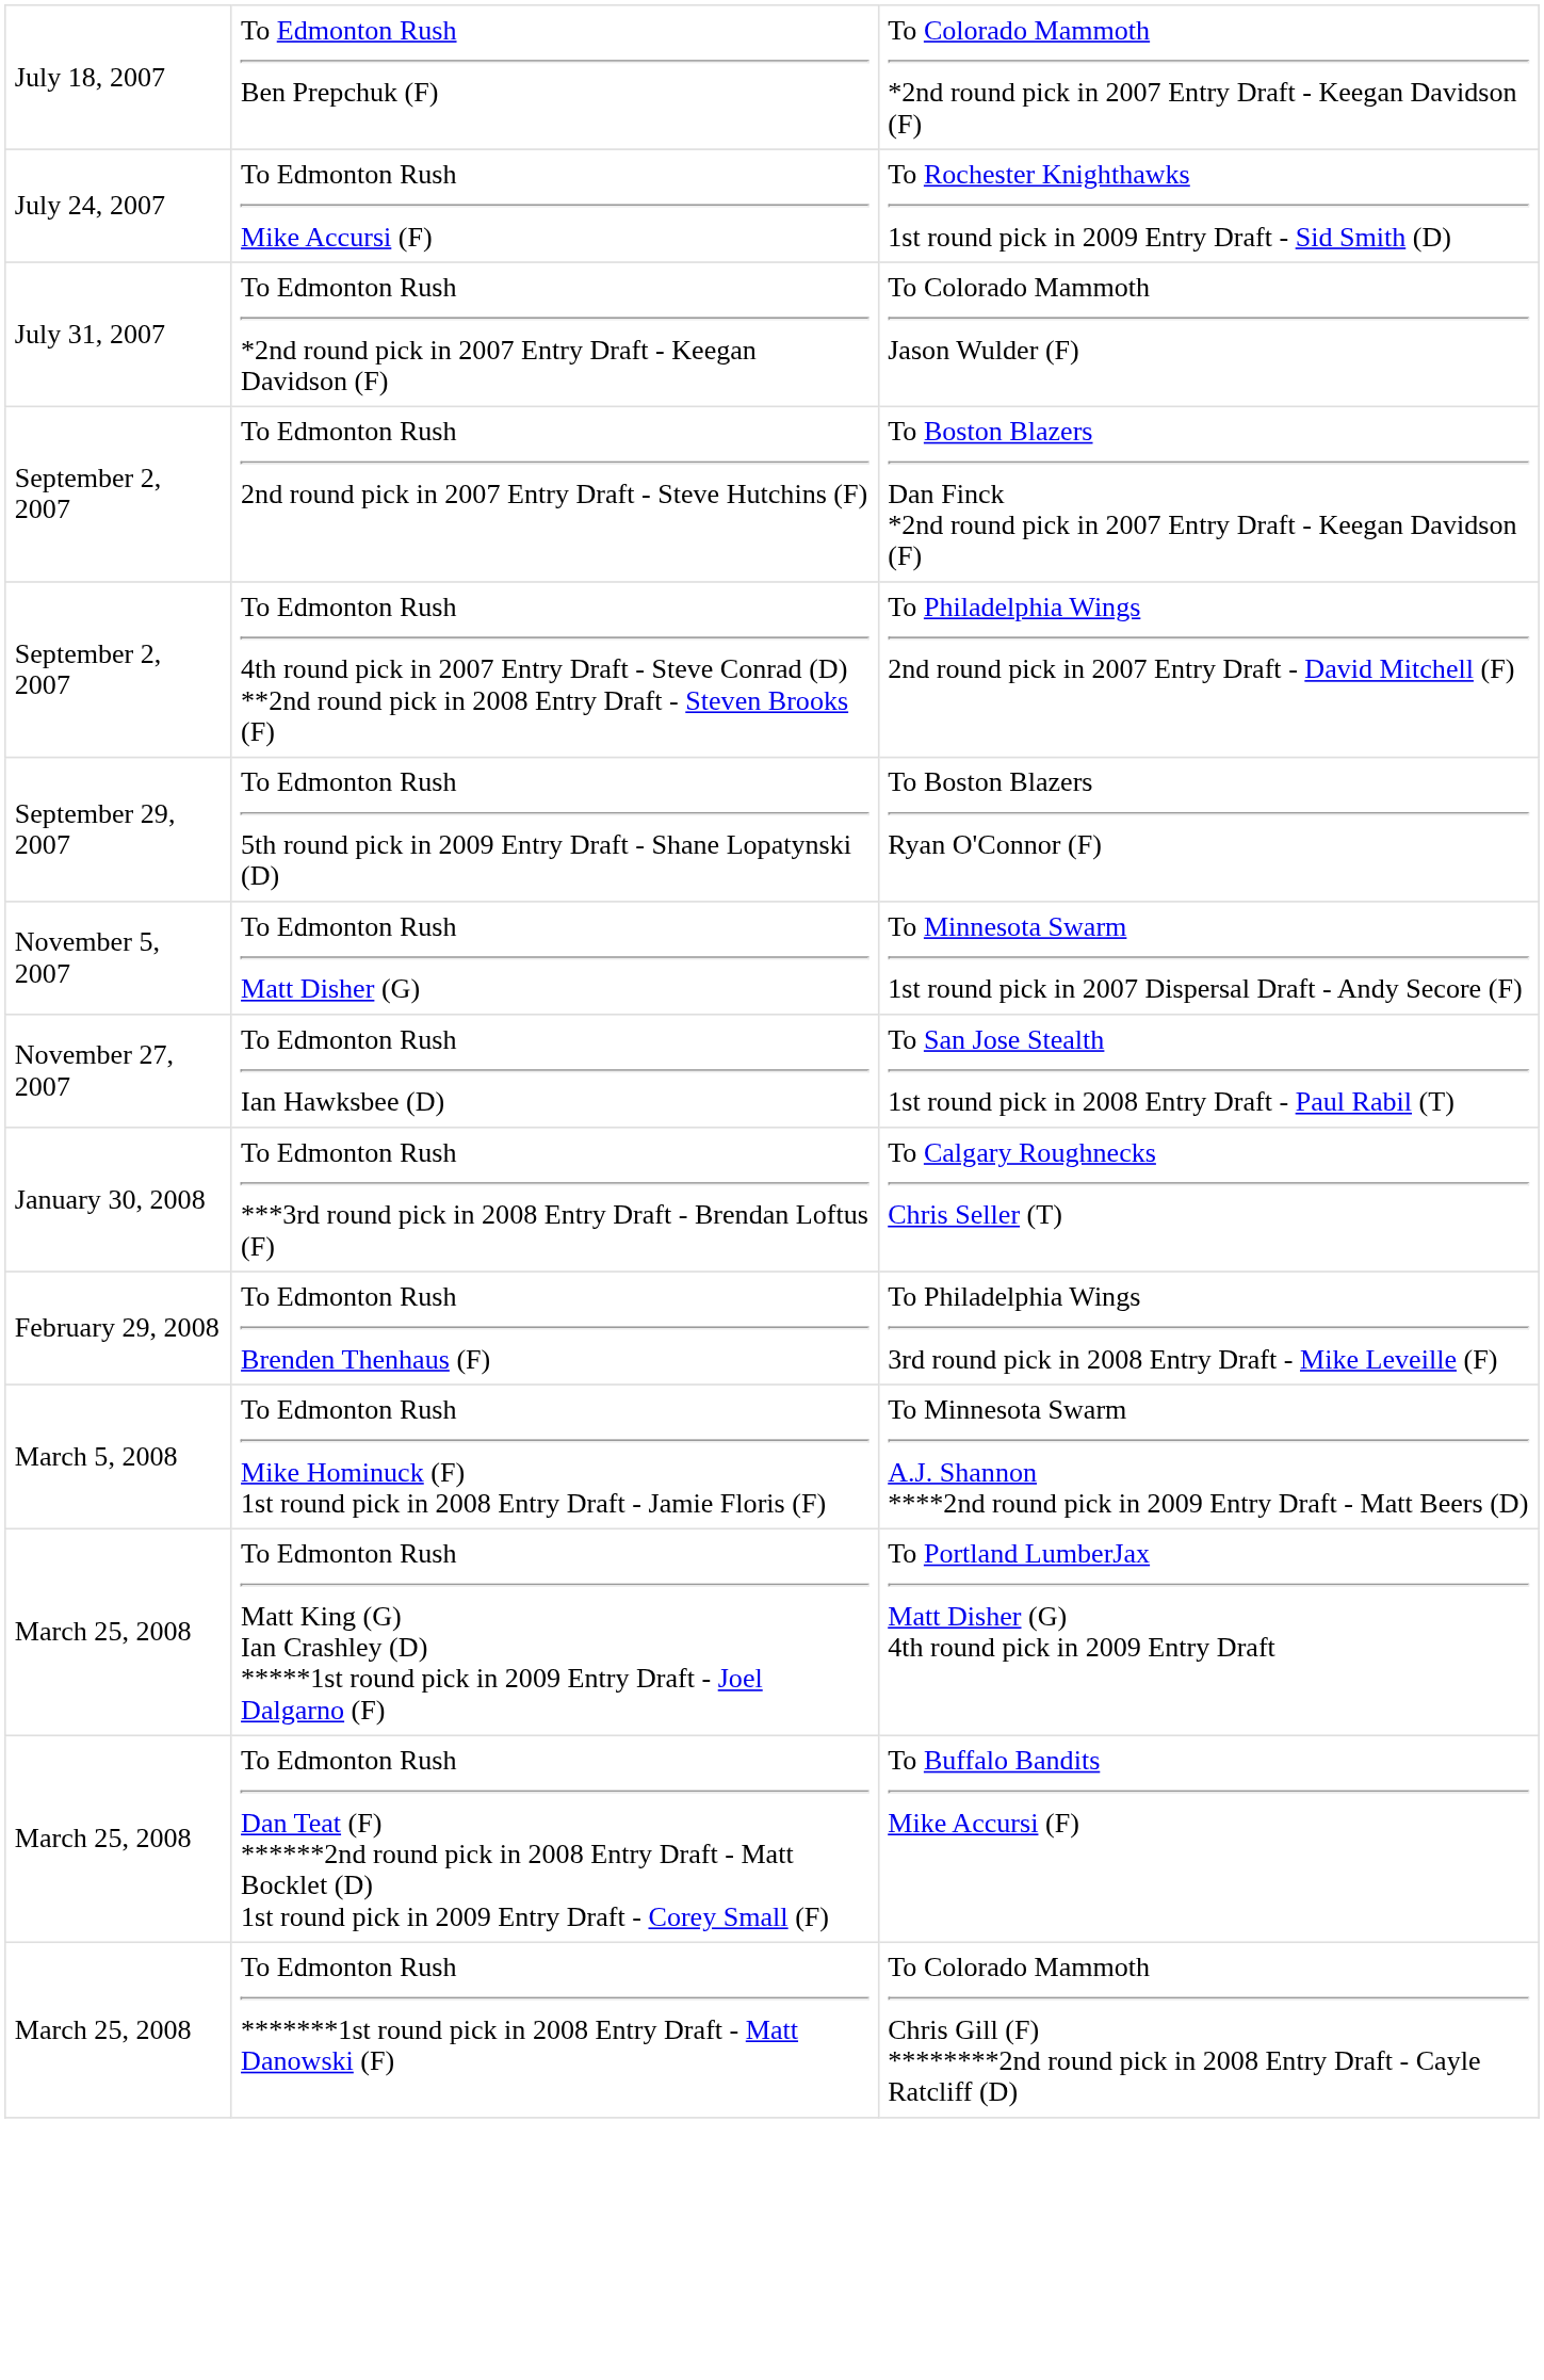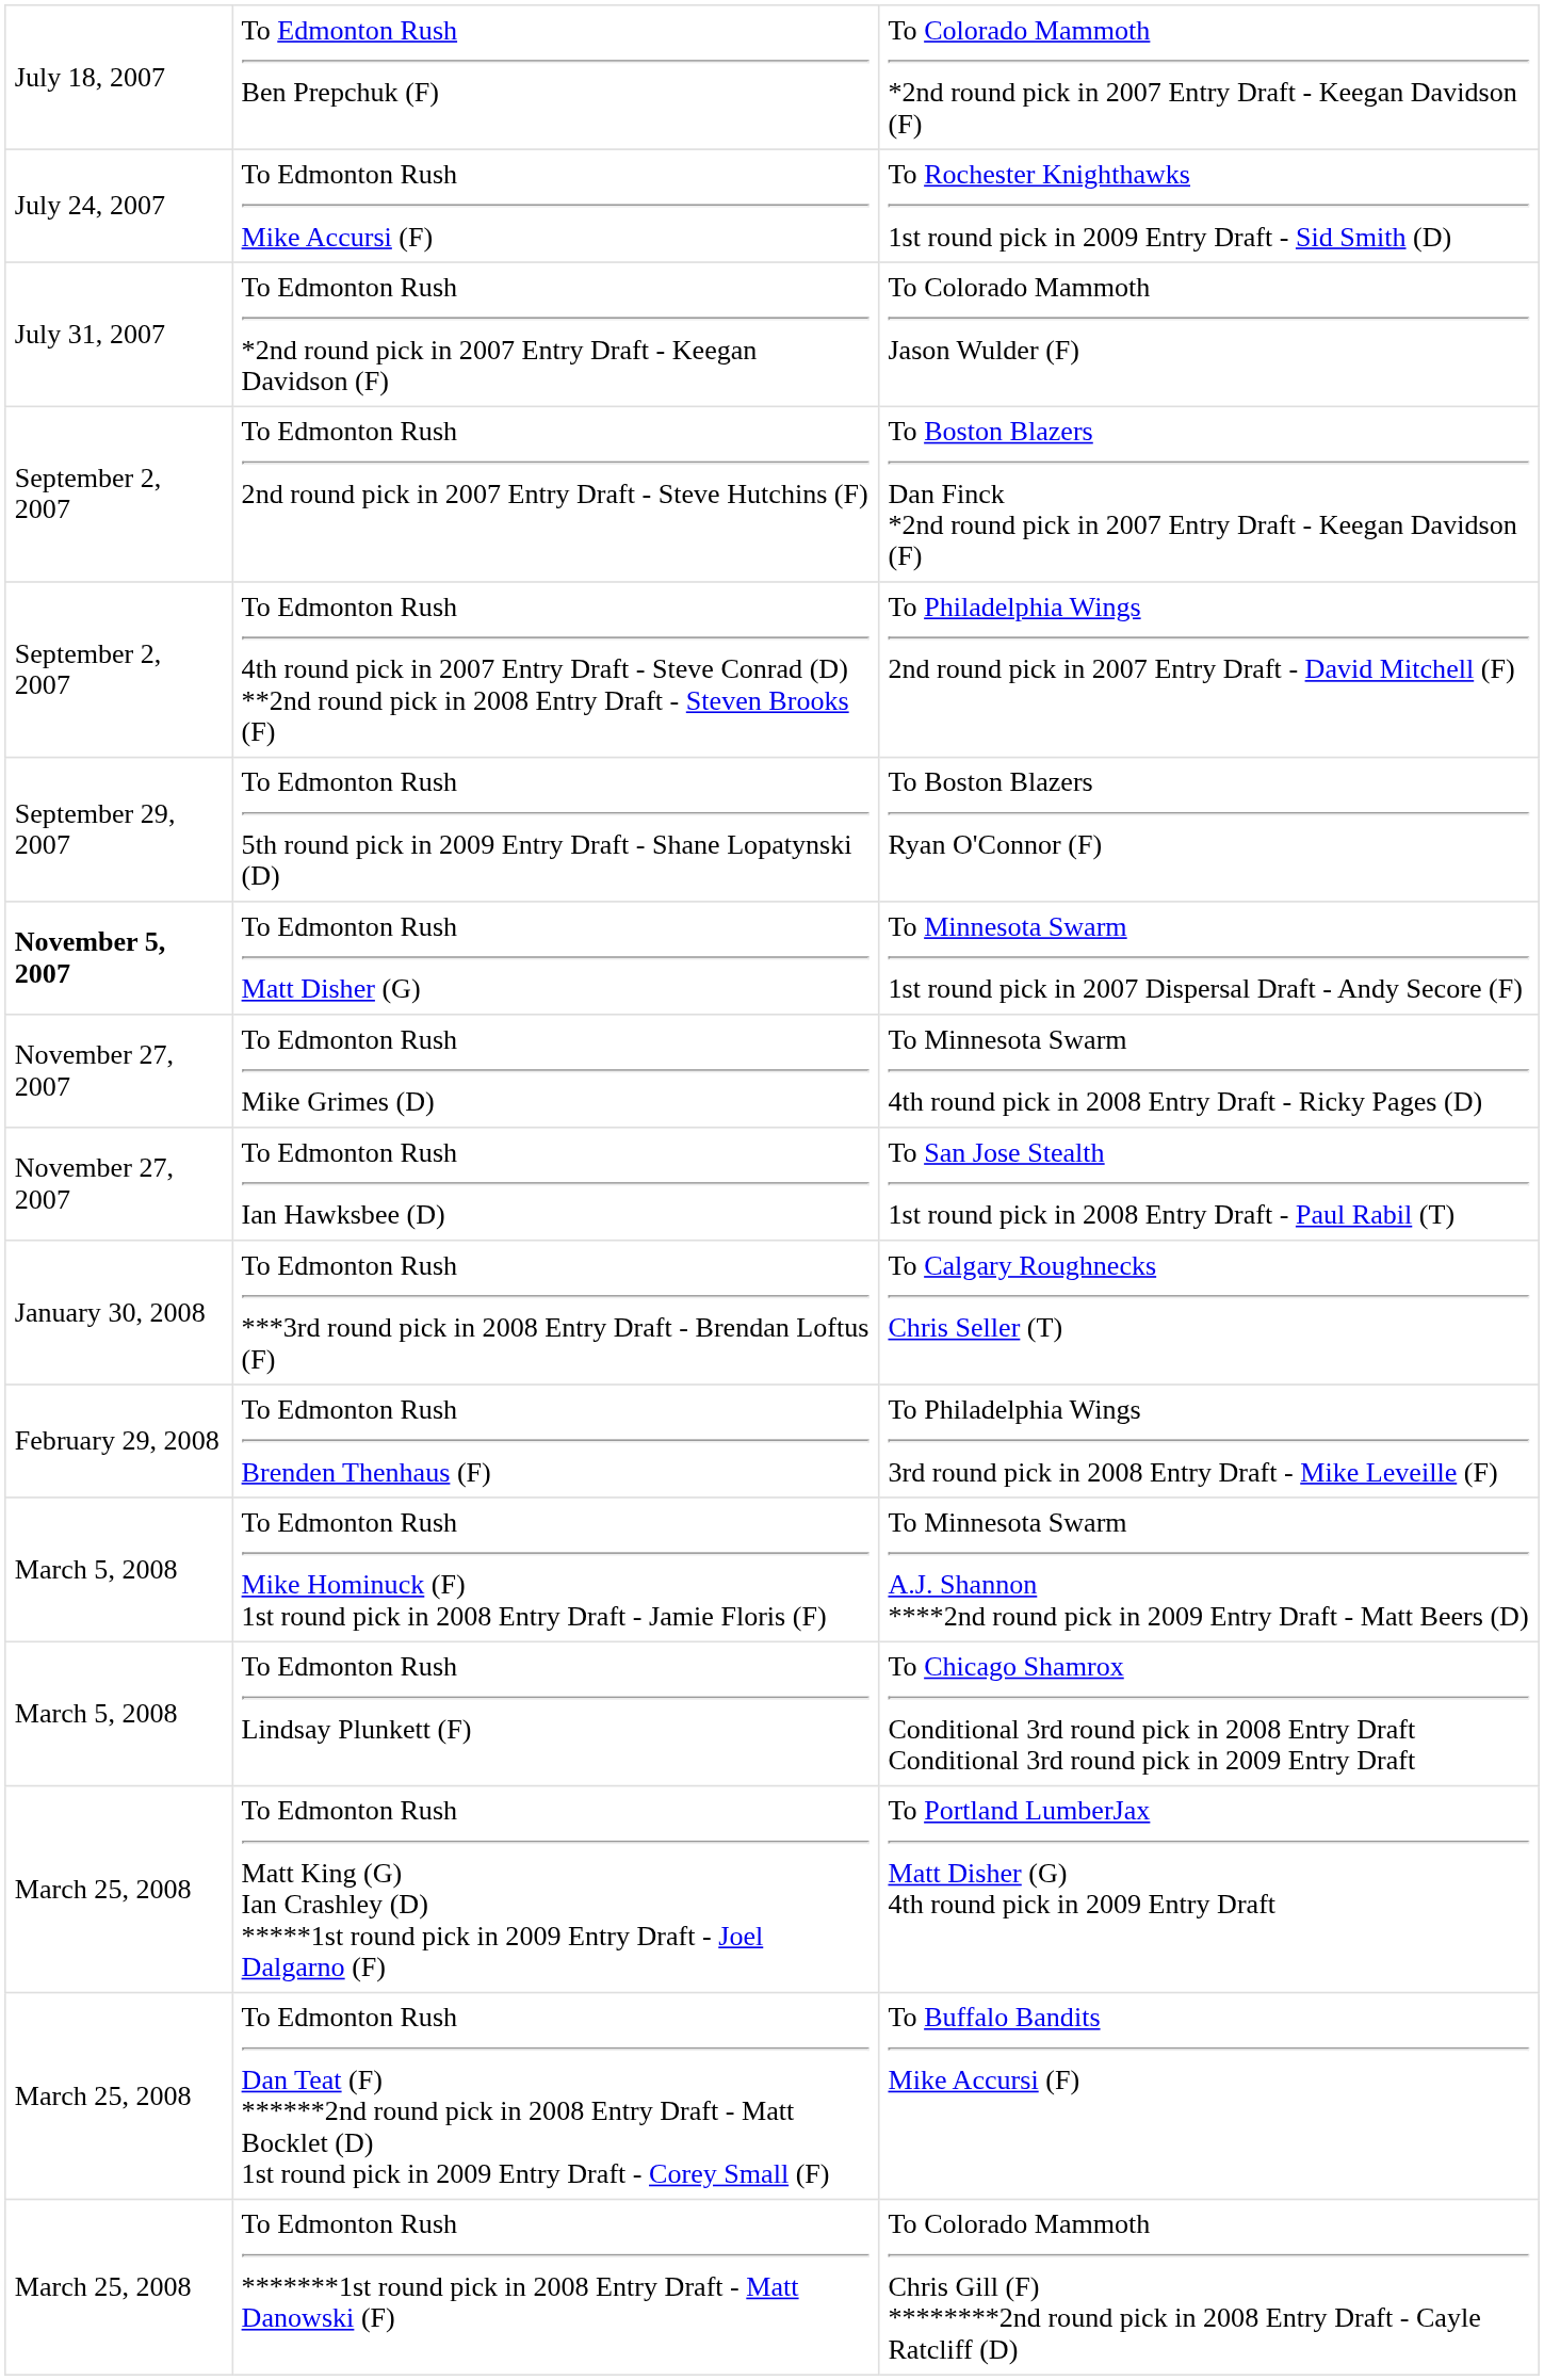To Edmonton Rush Matt Disher (G) | column 1: normal -> bold
+ row: November 27, 2007 | To Edmonton Rush Mike Grimes (D) | To Minnesota Swarm 4th round pick in 2008 Entry Draft - Ricky Pages (D)
+ row: March 5, 2008 | To Edmonton Rush Lindsay Plunkett (F) | To Chicago Shamrox Conditional 3rd round pick in 2008 Entry Draft Conditional 3rd round pick in 2009 Entry Draft
